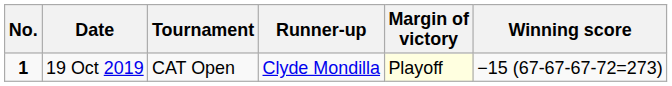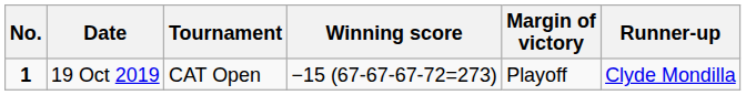columns swapped: Winning score <-> Runner-up
19 Oct 2019 | Margin of victory: lightyellow background -> no background
